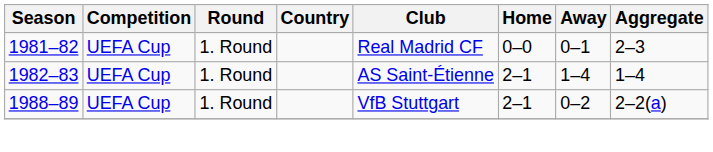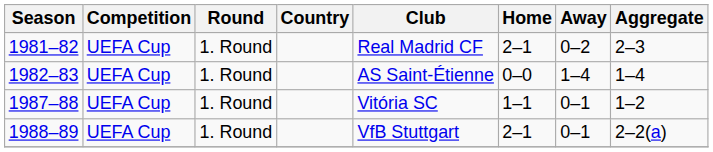1981–82 | Home: 0–0 -> 2–1
1981–82 | Away: 0–1 -> 0–2
1982–83 | Home: 2–1 -> 0–0
+ row: 1987–88 | UEFA Cup | 1. Round | Vitória SC | 1–1 | 0–1 | 1–2
1988–89 | Away: 0–2 -> 0–1
